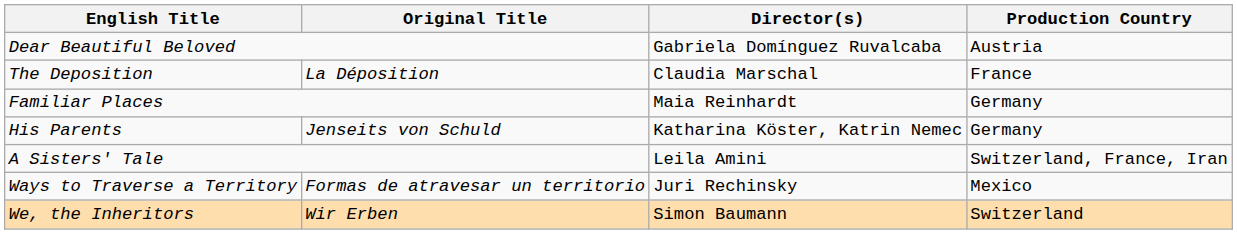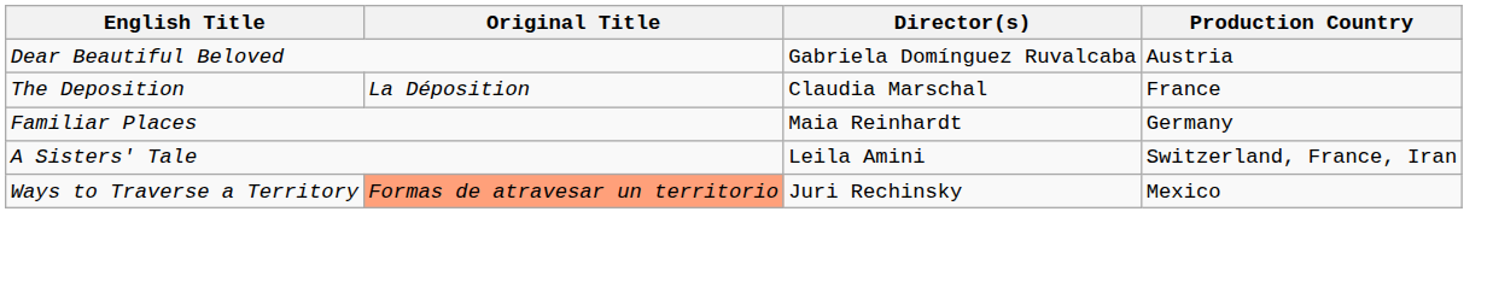- row: His Parents | Jenseits von Schuld | Katharina Köster, Katrin Nemec | Germany
Ways to Traverse a Territory | Original Title: no background -> lightsalmon background
- row: We, the Inheritors | Wir Erben | Simon Baumann | Switzerland
